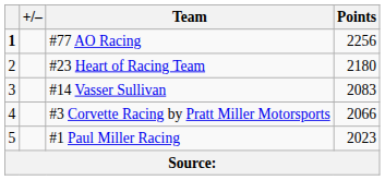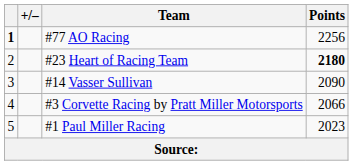#23 Heart of Racing Team | Points: normal -> bold
#14 Vasser Sullivan | Points: 2083 -> 2090
